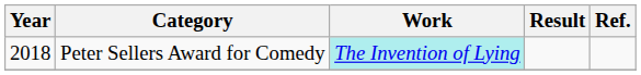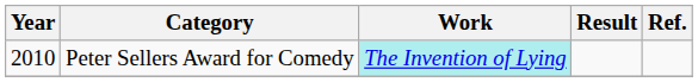Peter Sellers Award for Comedy | Year: 2018 -> 2010
